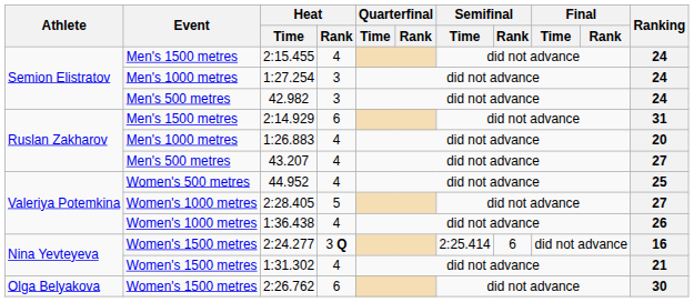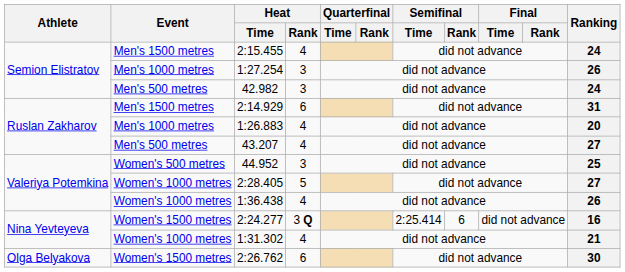1:27.254 | Ranking: 24 -> 26
44.952 | Heat / Rank: 4 -> 3
1:31.302 | Event: Women's 1500 metres -> Women's 1000 metres
